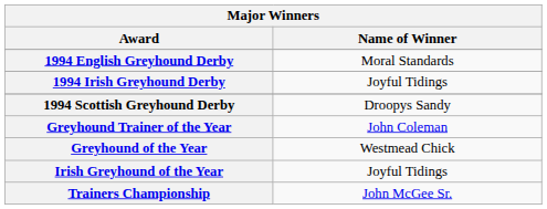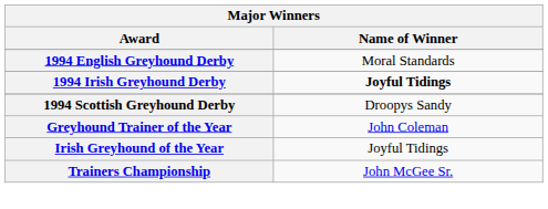1994 Irish Greyhound Derby | Name of Winner: normal -> bold
- row: Greyhound of the Year | Westmead Chick
